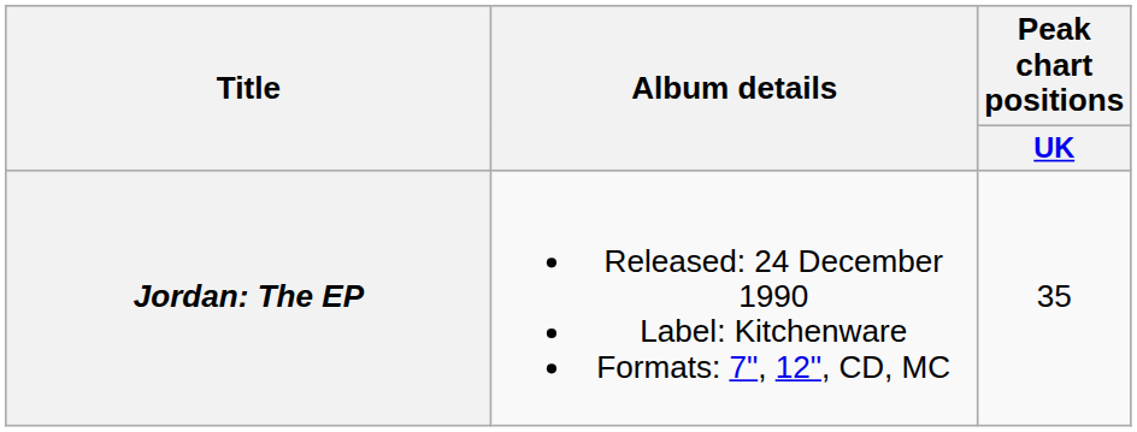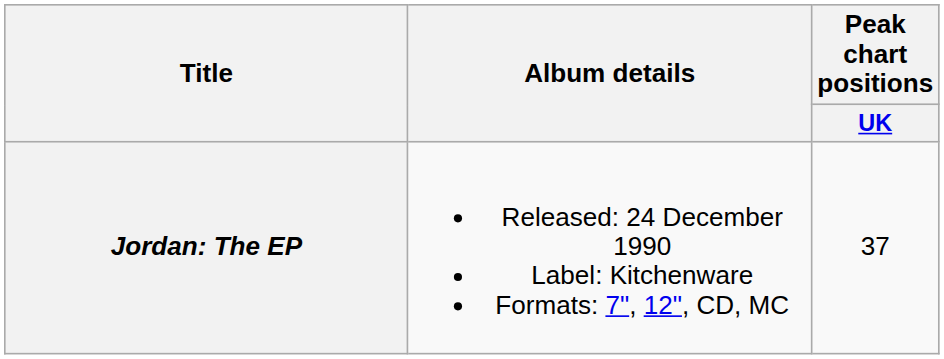Jordan: The EP | Peak chart positions / UK: 35 -> 37
